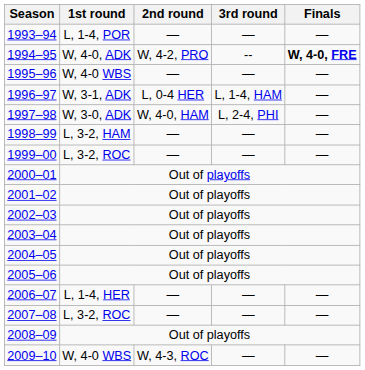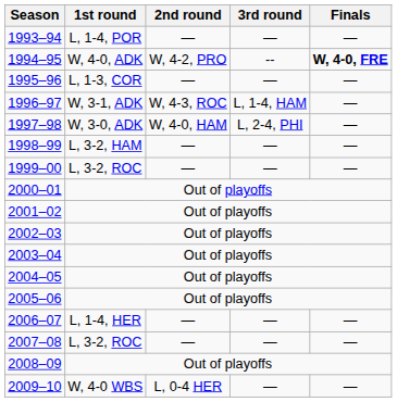1995–96 | 1st round: W, 4-0 WBS -> L, 1-3, COR
1996–97 | 2nd round: L, 0-4 HER -> W, 4-3, ROC
2009–10 | 2nd round: W, 4-3, ROC -> L, 0-4 HER
